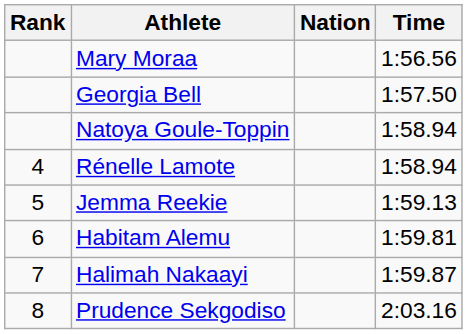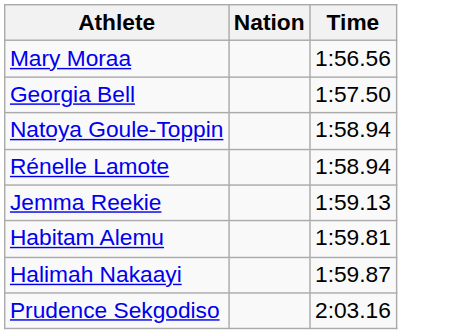- column: Rank | 4 | 5 | 6 | 7 | 8
